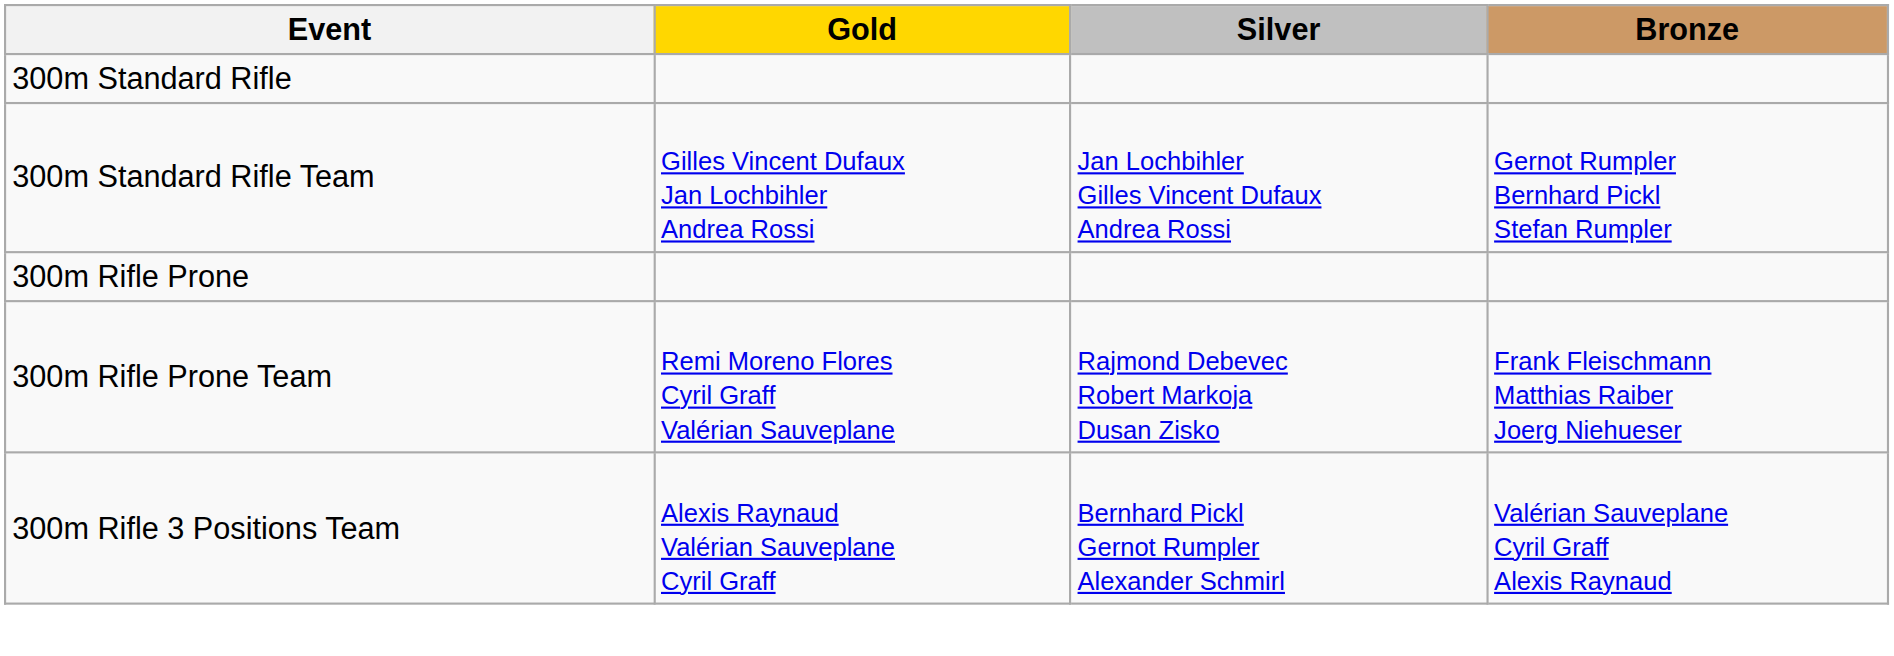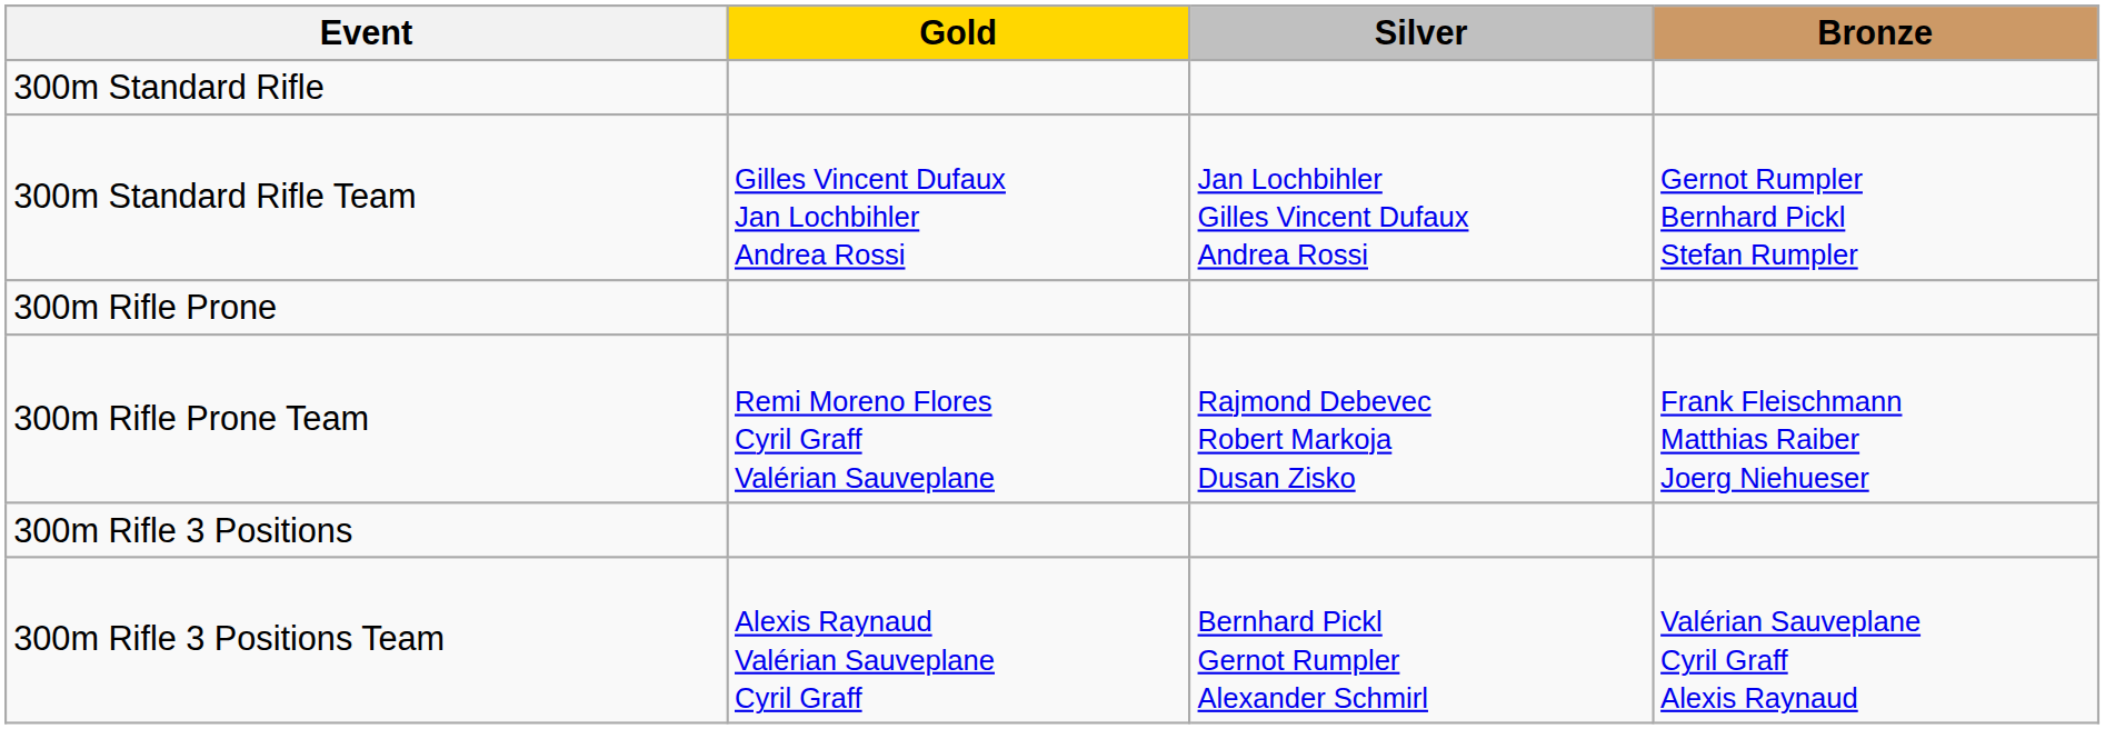+ row: 300m Rifle 3 Positions
